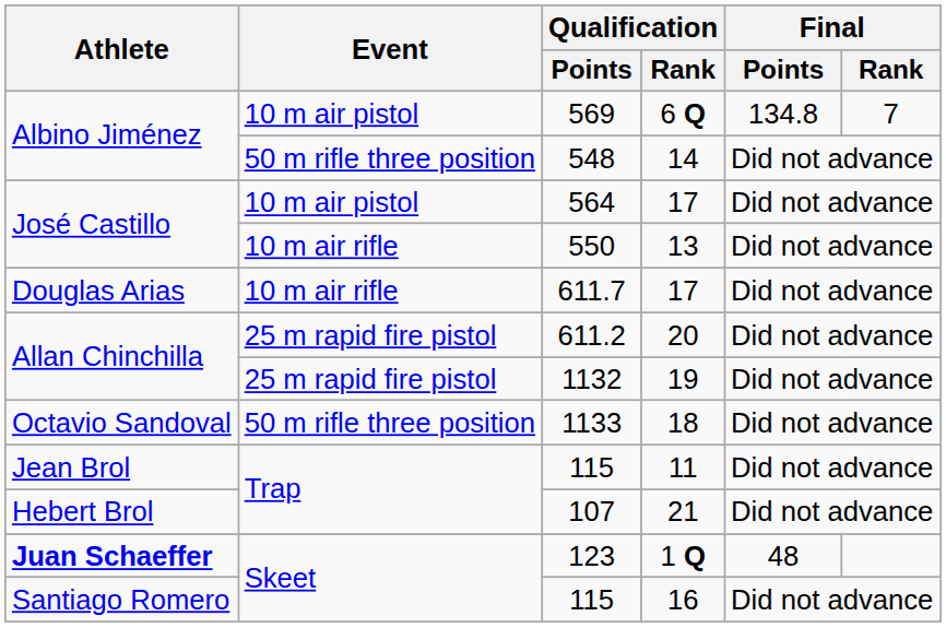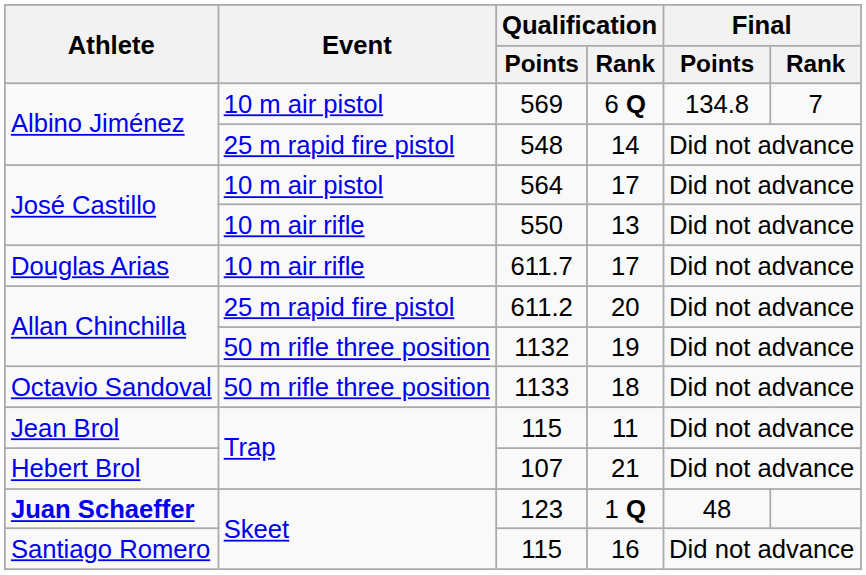548 | Event: 50 m rifle three position -> 25 m rapid fire pistol
1132 | Event: 25 m rapid fire pistol -> 50 m rifle three position
